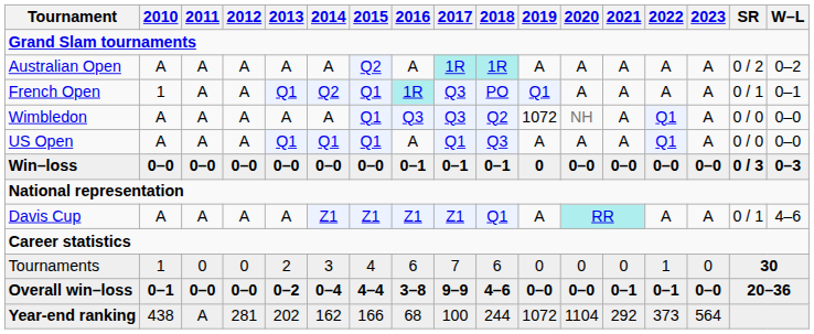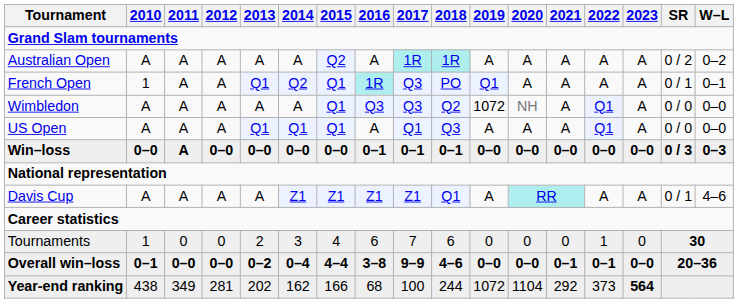Win–loss | 2011: 0–0 -> A
Win–loss | 2019: 0 -> 0–0
Year-end ranking | 2011: A -> 349
Year-end ranking | 2023: normal -> bold
